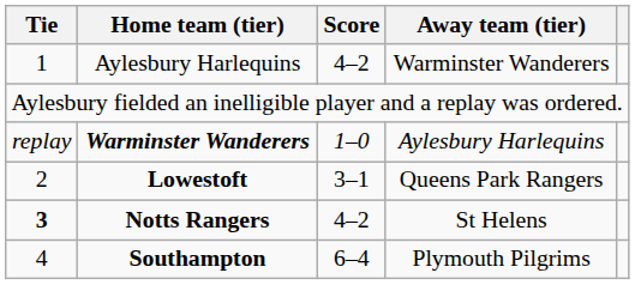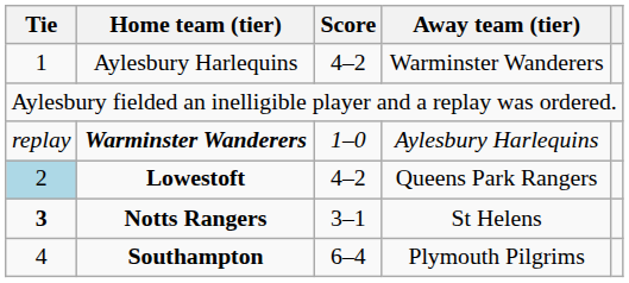Lowestoft | Tie: no background -> lightblue background
Lowestoft | Score: 3–1 -> 4–2
Notts Rangers | Score: 4–2 -> 3–1
